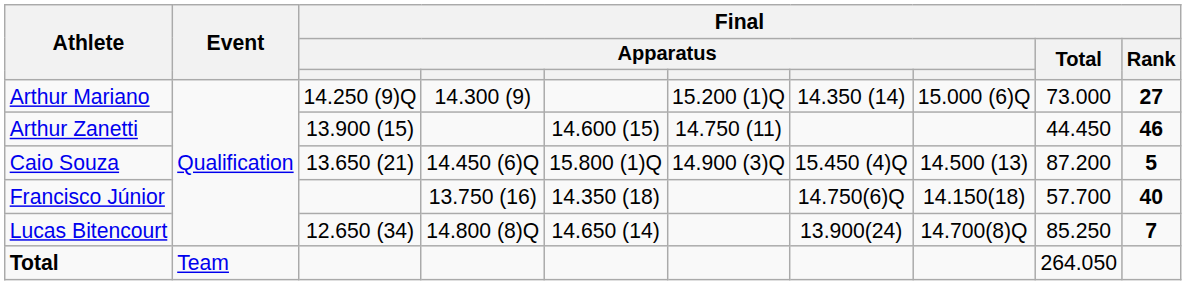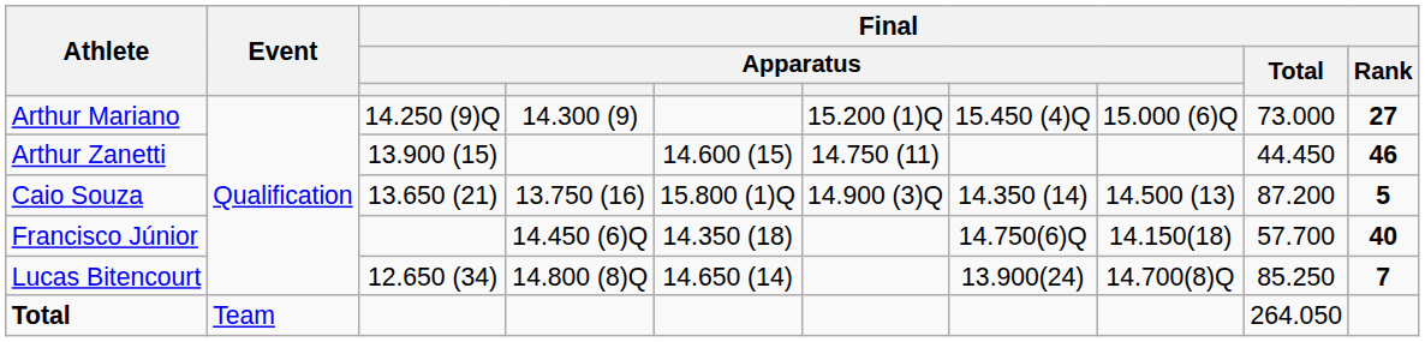Arthur Mariano | column 7: 14.350 (14) -> 15.450 (4)Q
Caio Souza | column 4: 14.450 (6)Q -> 13.750 (16)
Caio Souza | column 7: 15.450 (4)Q -> 14.350 (14)
Francisco Júnior | column 4: 13.750 (16) -> 14.450 (6)Q
